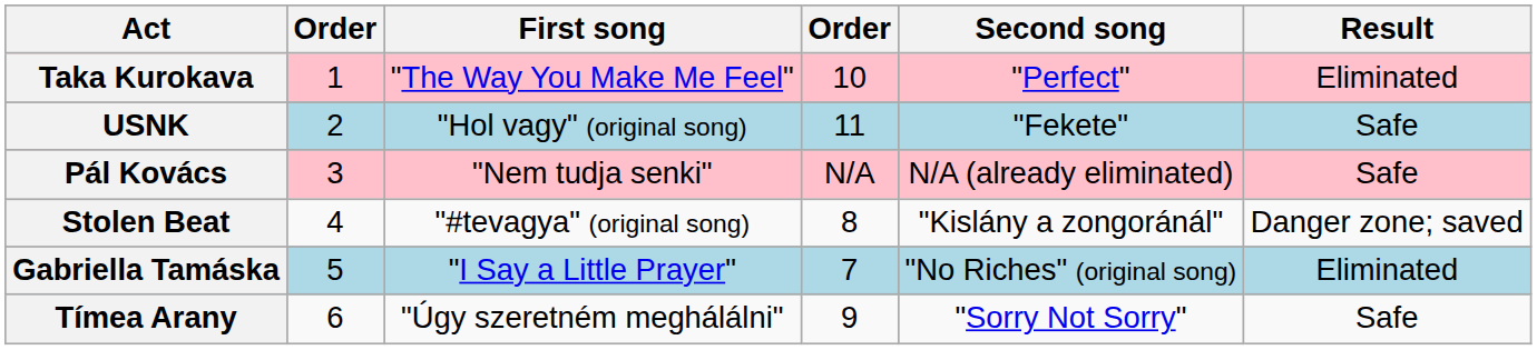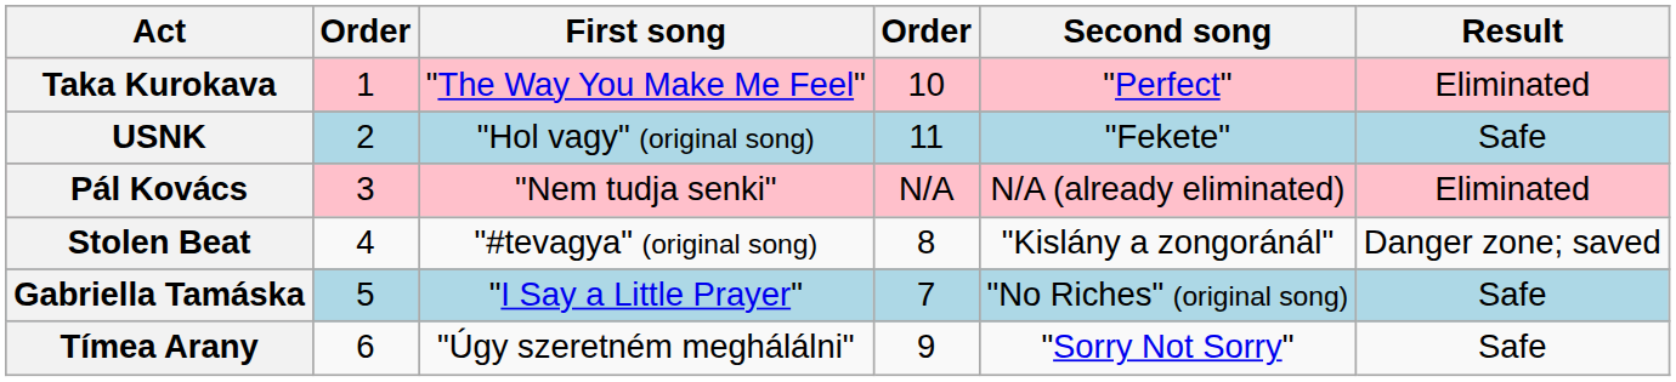Pál Kovács | Result: Safe -> Eliminated
Gabriella Tamáska | Result: Eliminated -> Safe
